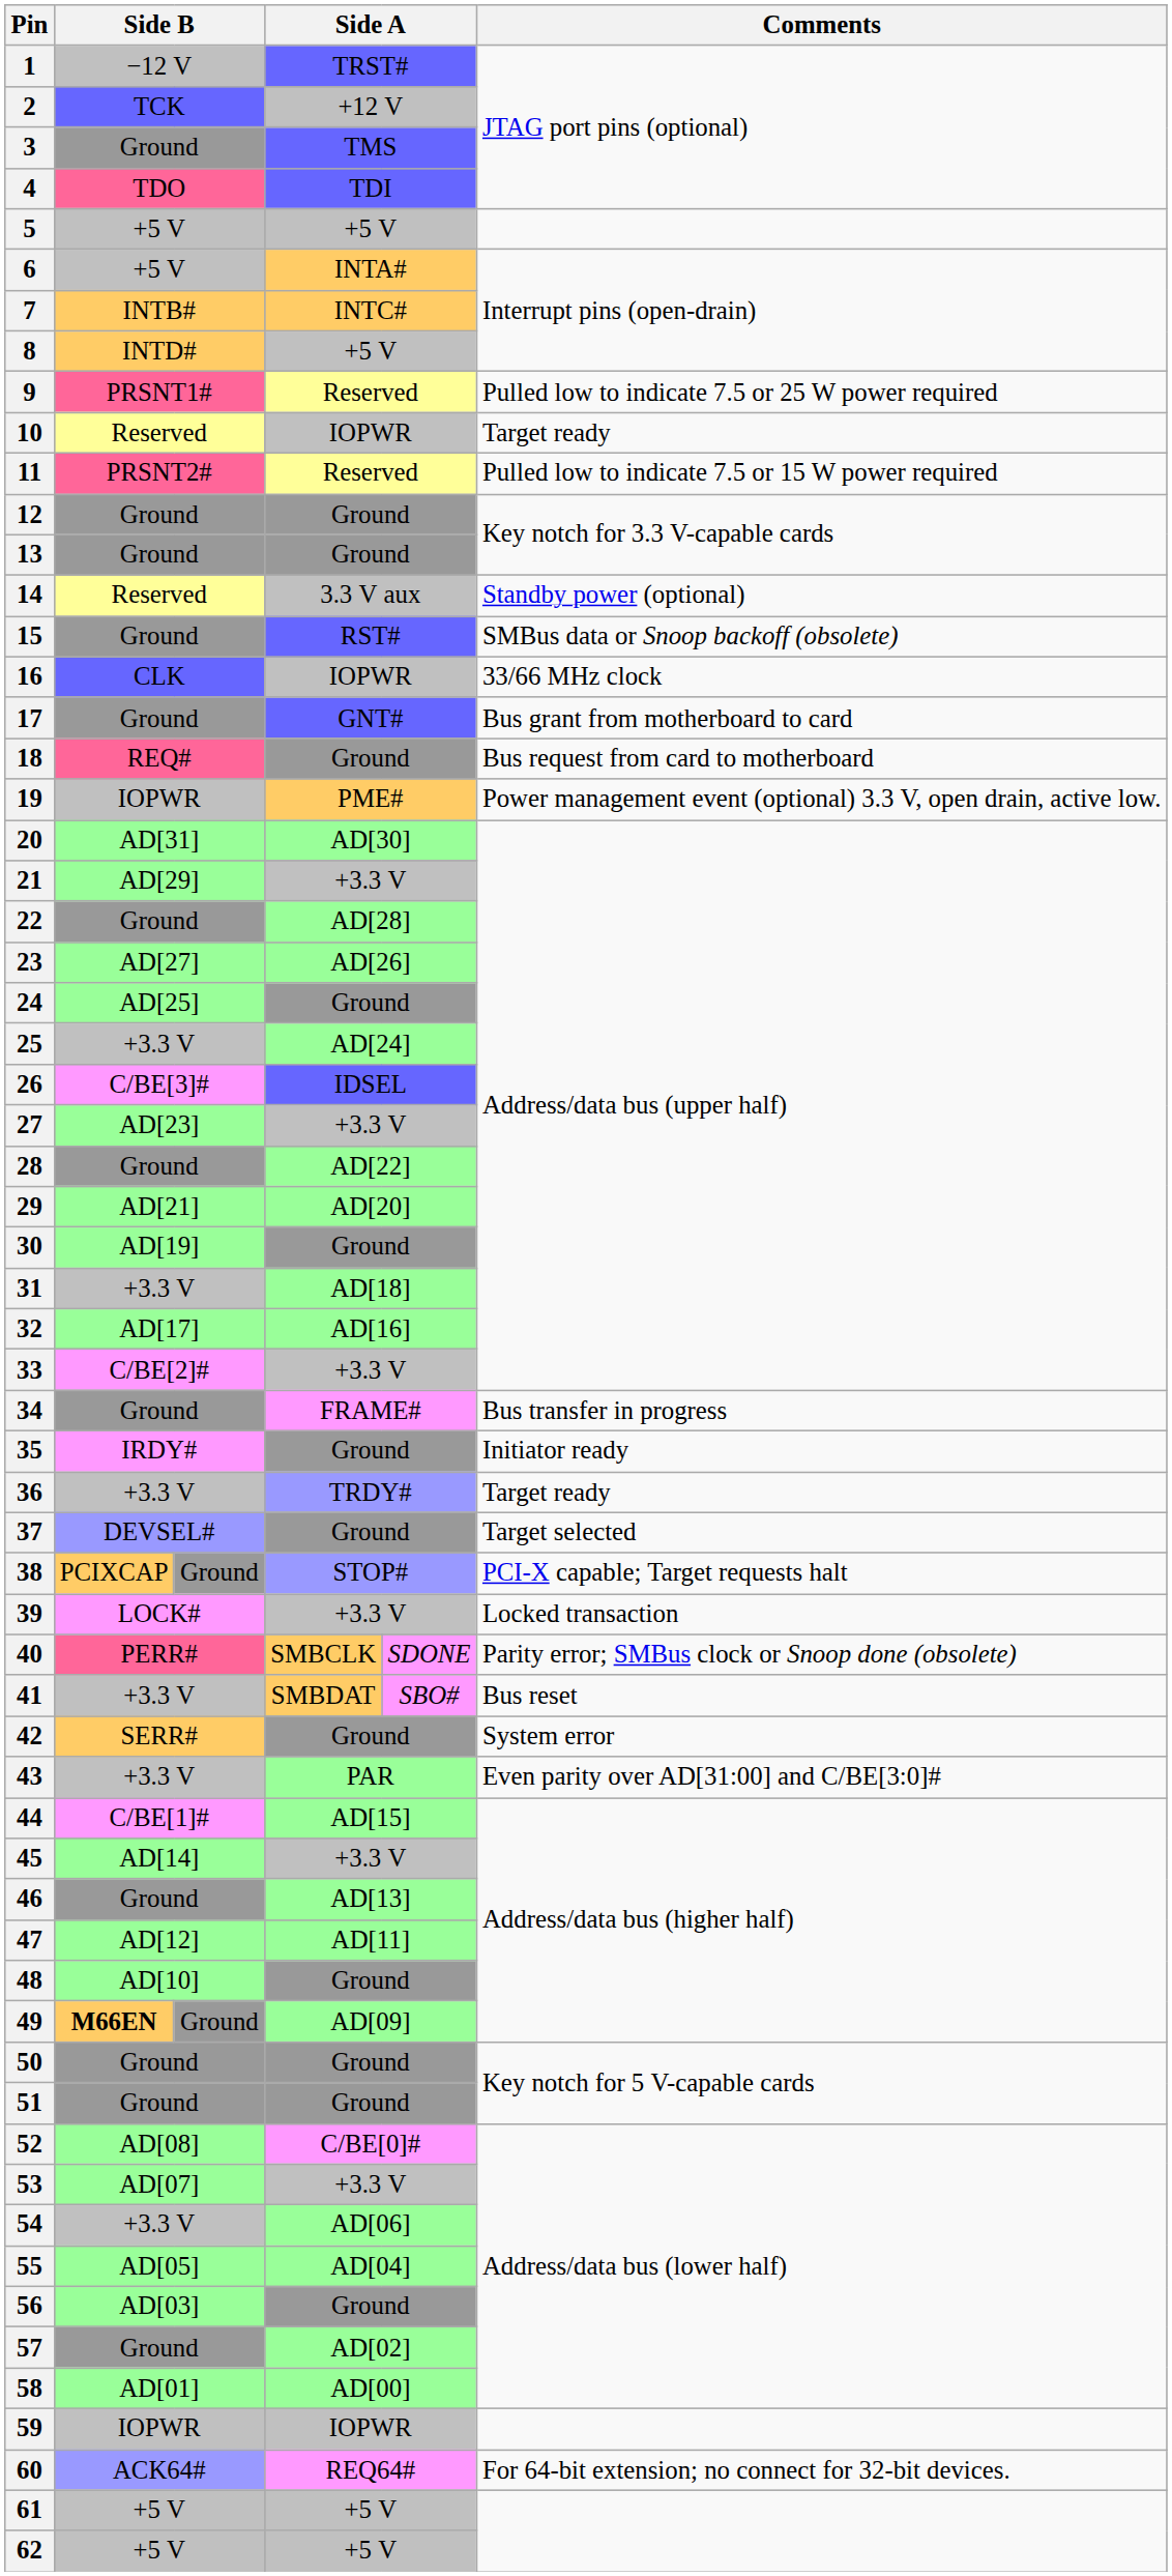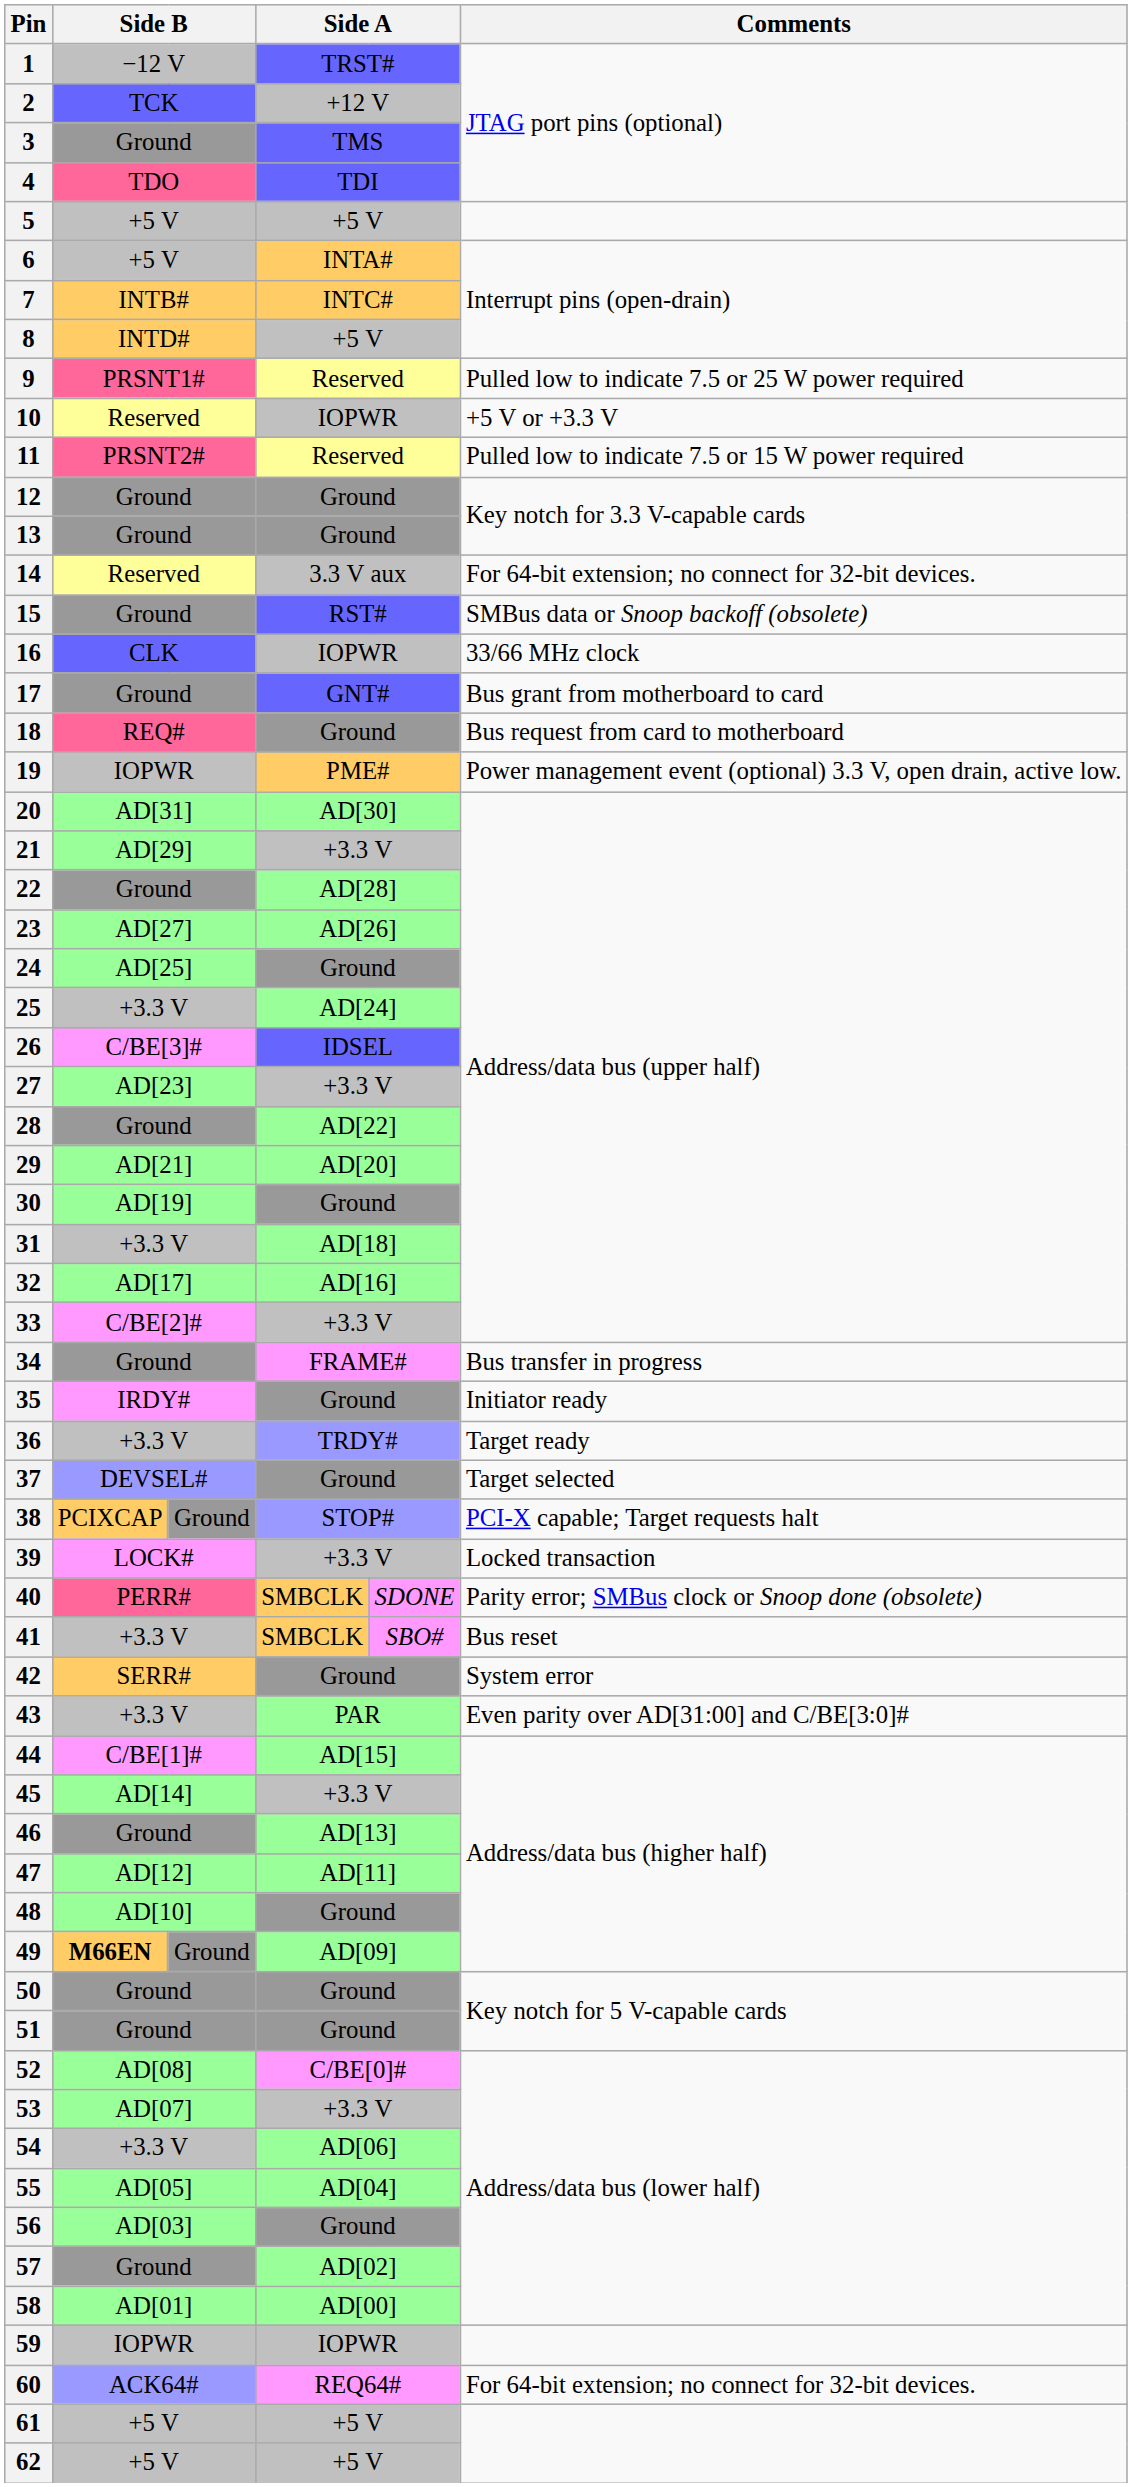10 | Comments: Target ready -> +5 V or +3.3 V
14 | Comments: Standby power (optional) -> For 64-bit extension; no connect for 32-bit devices.
41 | column 4: SMBDAT -> SMBCLK
